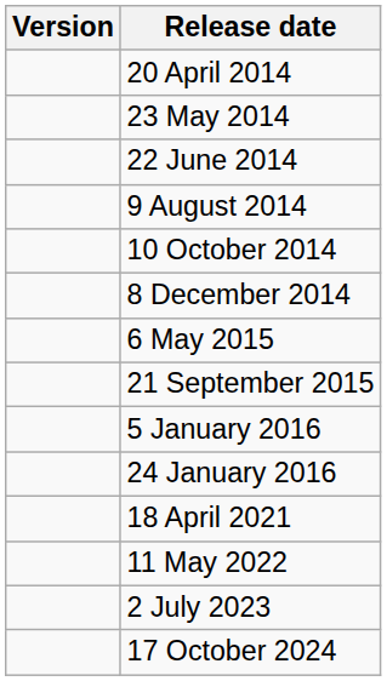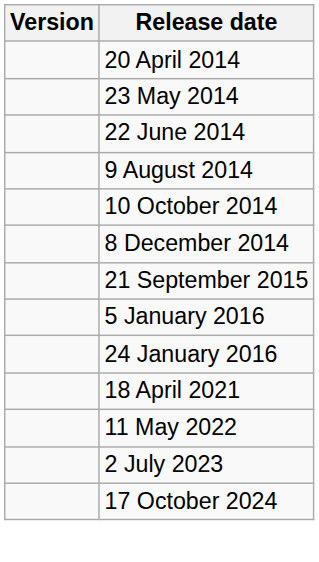- row: 6 May 2015
